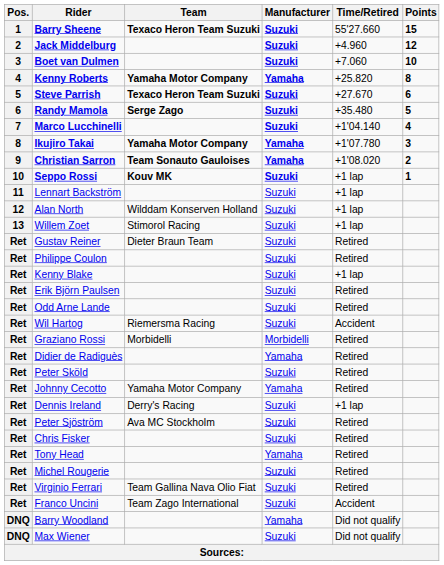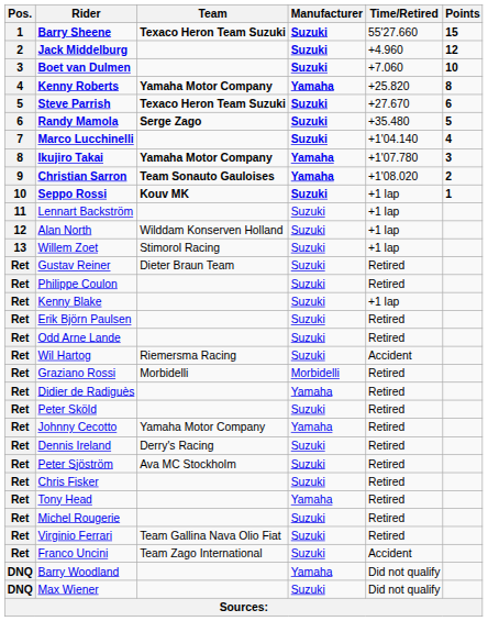Dennis Ireland | Time/Retired: +1 lap -> Retired
